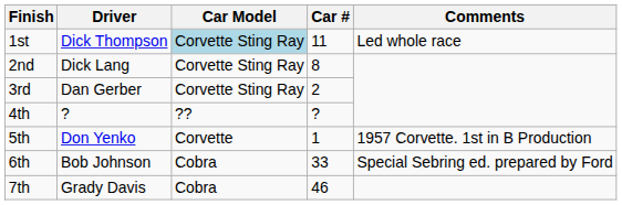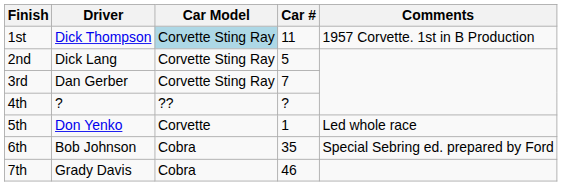1st | Comments: Led whole race -> 1957 Corvette. 1st in B Production
2nd | Car #: 8 -> 5
3rd | Car #: 2 -> 7
5th | Comments: 1957 Corvette. 1st in B Production -> Led whole race
6th | Car #: 33 -> 35
